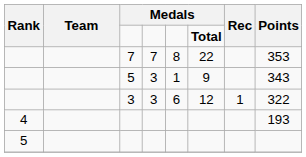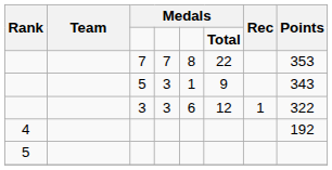4 | Points: 193 -> 192
